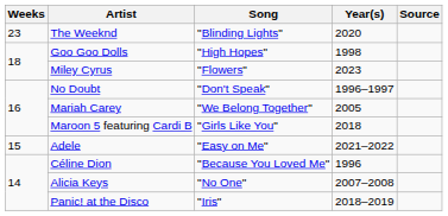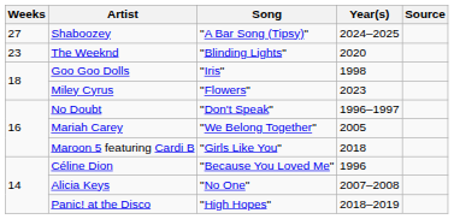+ row: 27 | Shaboozey | "A Bar Song (Tipsy)" | 2024–2025
Goo Goo Dolls | Song: "High Hopes" -> "Iris"
- row: 15 | Adele | "Easy on Me" | 2021–2022
Panic! at the Disco | Song: "Iris" -> "High Hopes"
